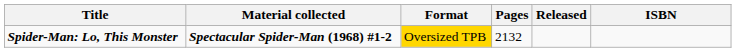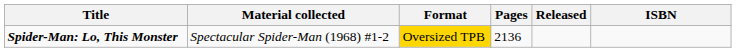Spider-Man: Lo, This Monster | Material collected: bold -> normal
Spider-Man: Lo, This Monster | Pages: 2132 -> 2136
